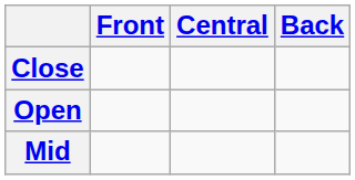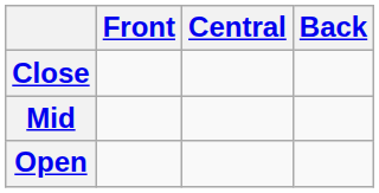rows swapped: Mid <-> Open
